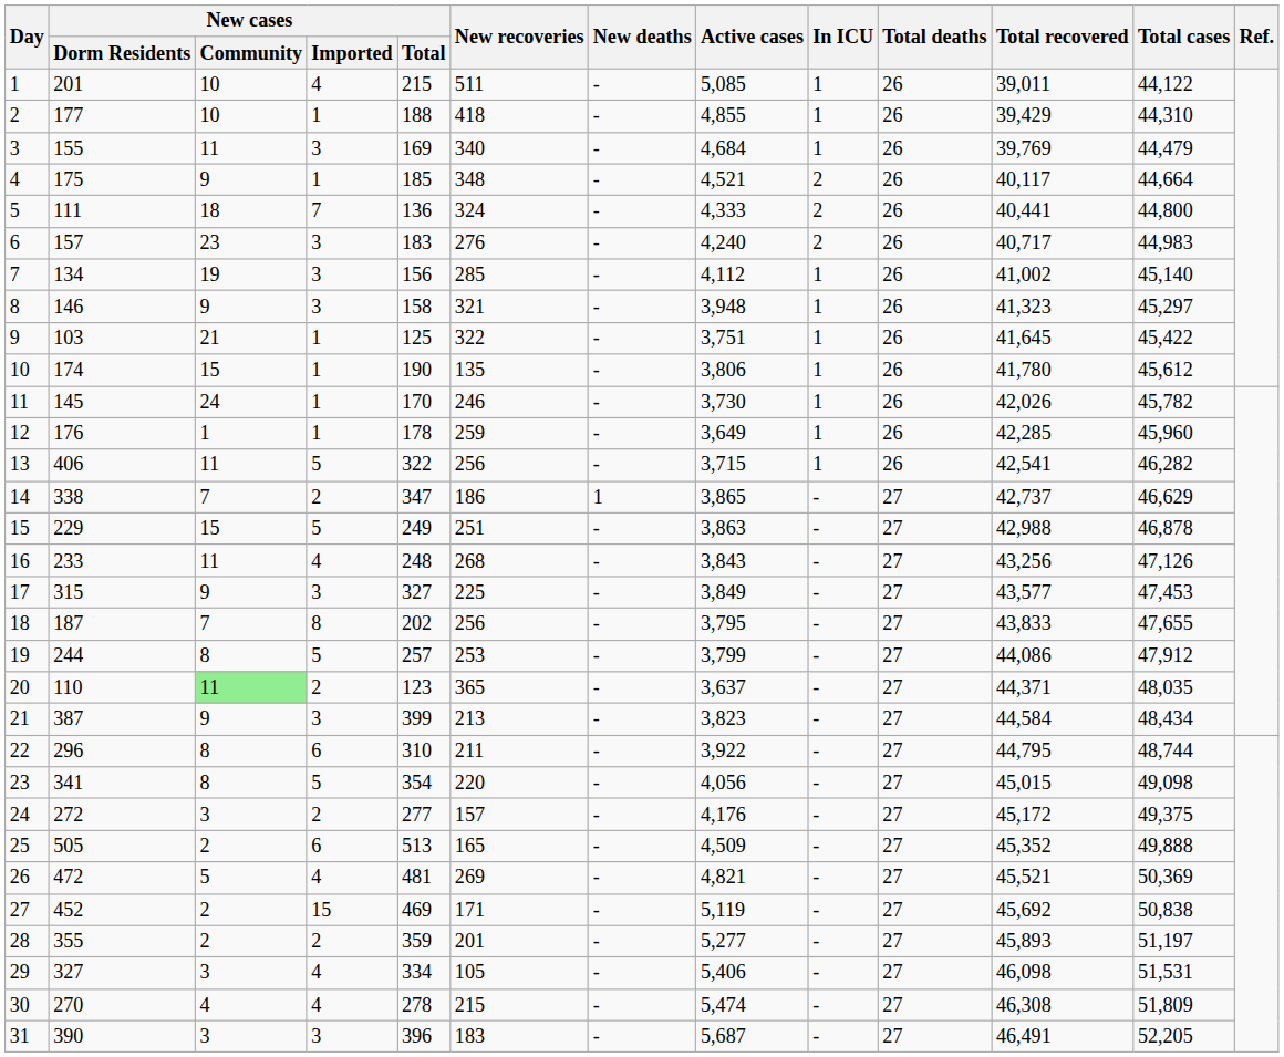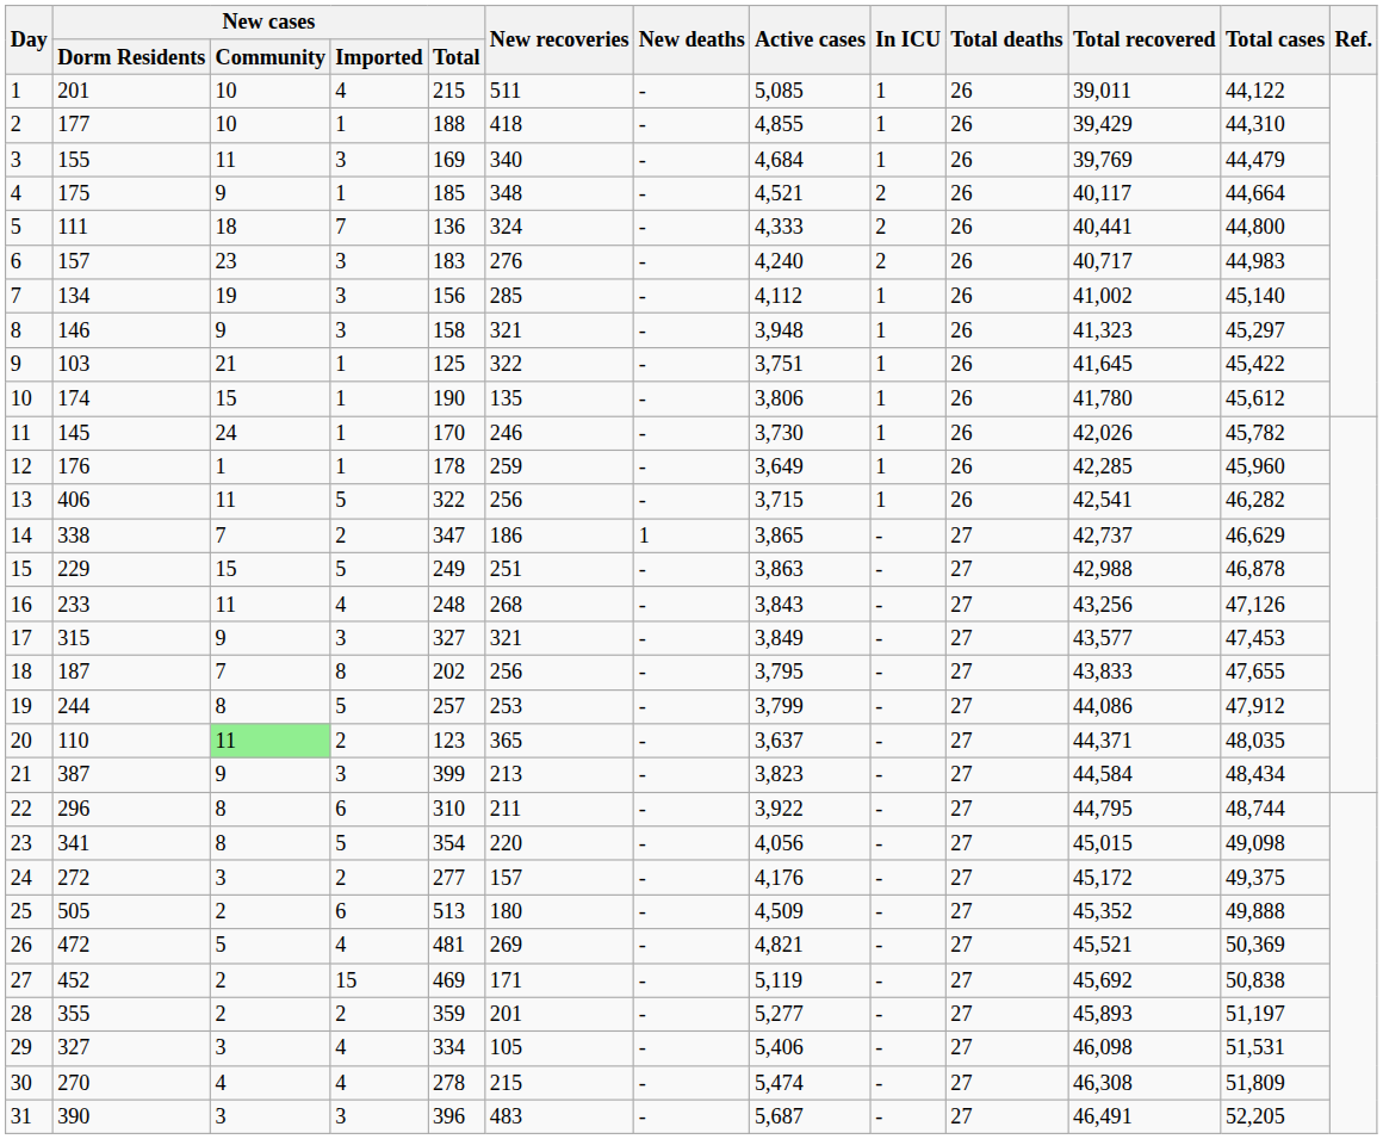17 | New recoveries: 225 -> 321
25 | New recoveries: 165 -> 180
31 | New recoveries: 183 -> 483
